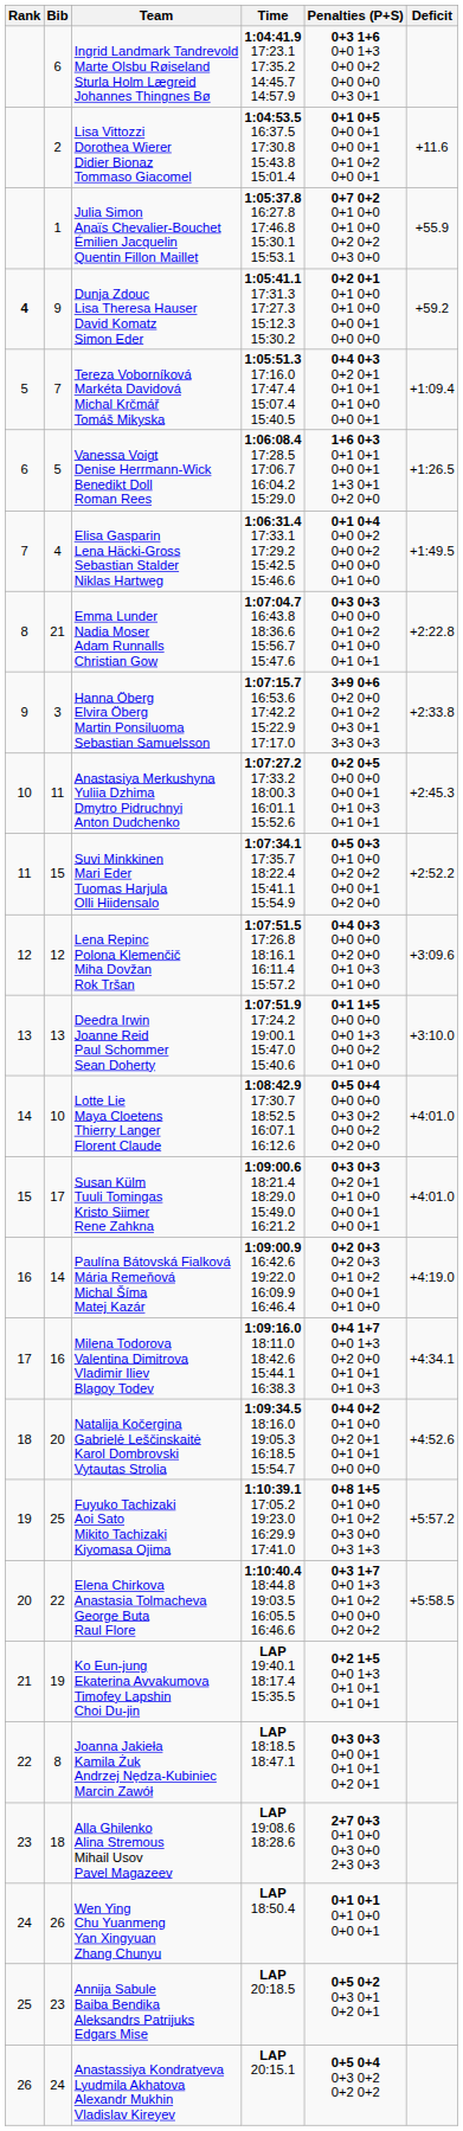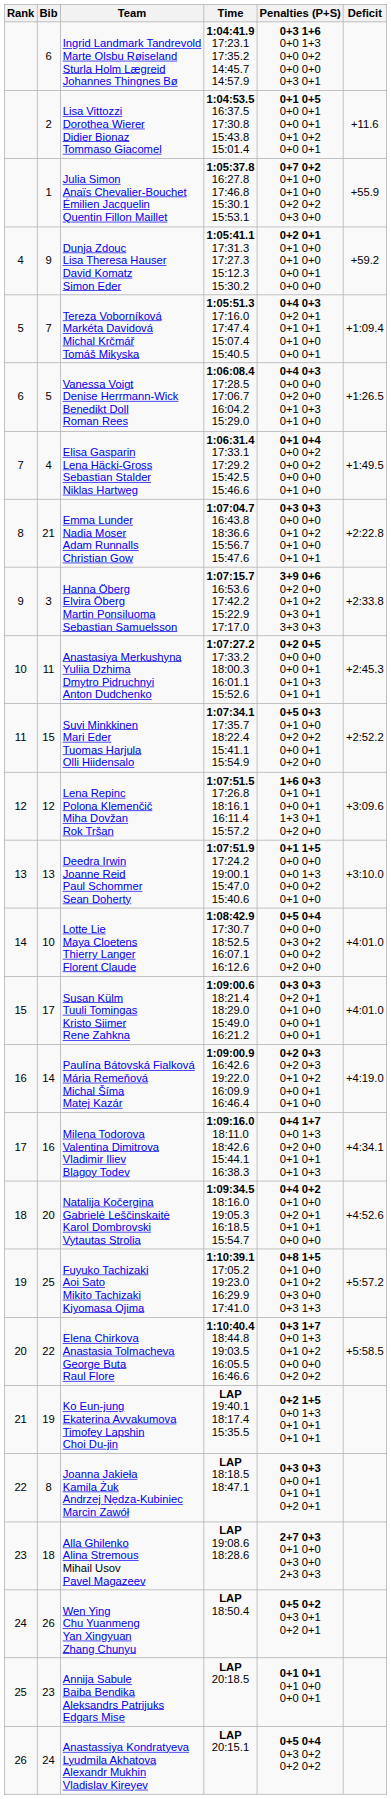Dunja Zdouc Lisa Theresa Hauser David Komatz Simon Eder | Rank: bold -> normal
Vanessa Voigt Denise Herrmann-Wick Benedikt Doll Roman Rees | Penalties (P+S): 1+6 0+3 0+1 0+1 0+0 0+1 1+3 0+1 0+2 0+0 -> 0+4 0+3 0+0 0+0 0+2 0+0 0+1 0+3 0+1 0+0
Lena Repinc Polona Klemenčič Miha Dovžan Rok Tršan | Penalties (P+S): 0+4 0+3 0+0 0+0 0+2 0+0 0+1 0+3 0+1 0+0 -> 1+6 0+3 0+1 0+1 0+0 0+1 1+3 0+1 0+2 0+0
Wen Ying Chu Yuanmeng Yan Xingyuan Zhang Chunyu | Penalties (P+S): 0+1 0+1 0+1 0+0 0+0 0+1 -> 0+5 0+2 0+3 0+1 0+2 0+1
Annija Sabule Baiba Bendika Aleksandrs Patrijuks Edgars Mise | Penalties (P+S): 0+5 0+2 0+3 0+1 0+2 0+1 -> 0+1 0+1 0+1 0+0 0+0 0+1
